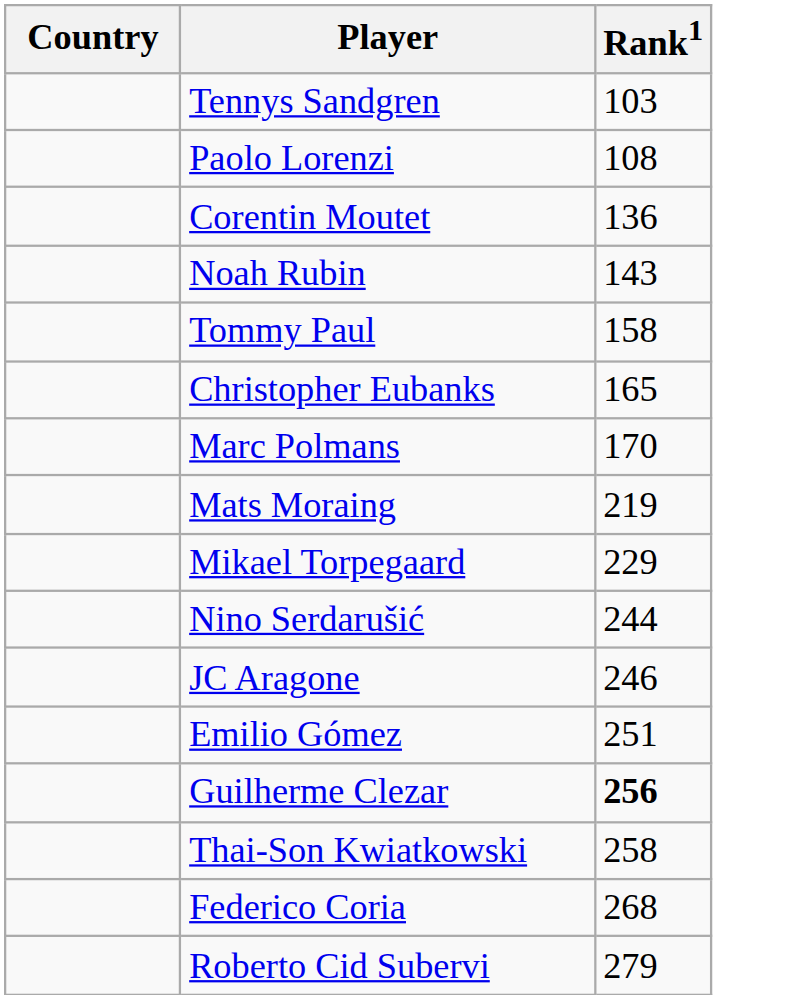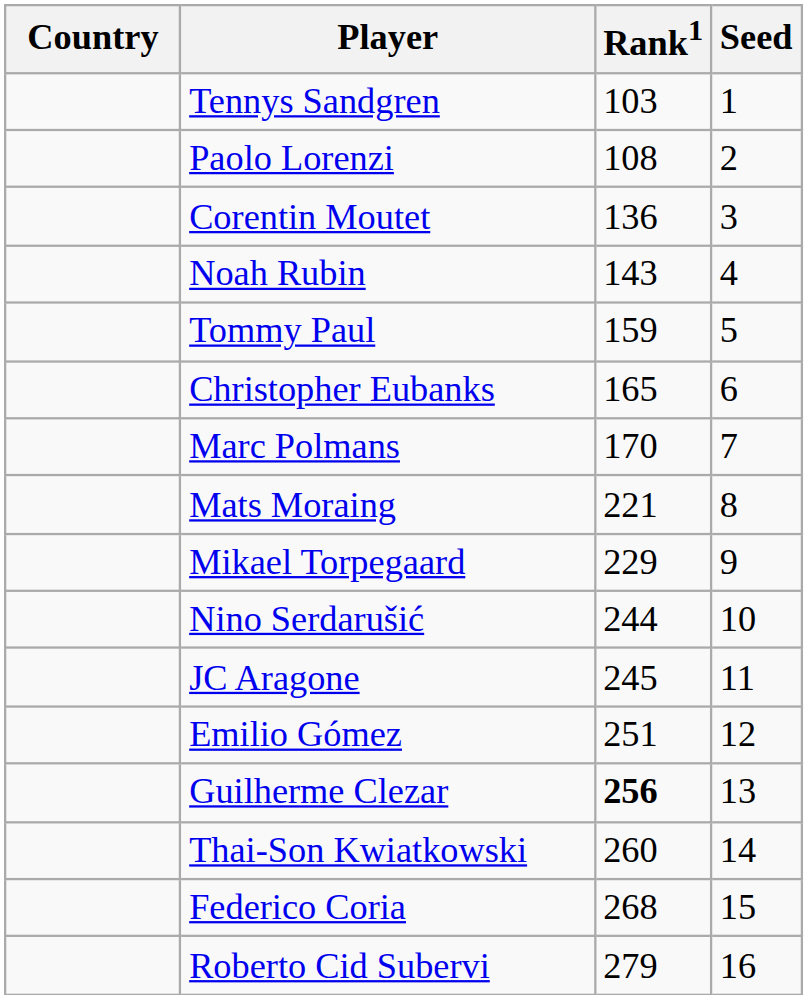+ column: Seed | 1 | 2 | 3 | 4 | 5 | 6 | 7 | 8 | 9 | 10 | 11 | 12 | 13 | 14 | 15 | 16
Tommy Paul | Rank1: 158 -> 159
Mats Moraing | Rank1: 219 -> 221
JC Aragone | Rank1: 246 -> 245
Thai-Son Kwiatkowski | Rank1: 258 -> 260
